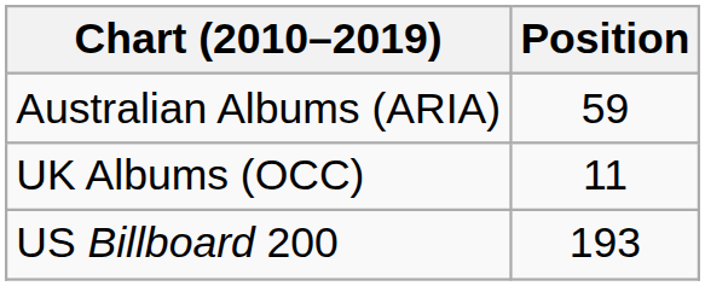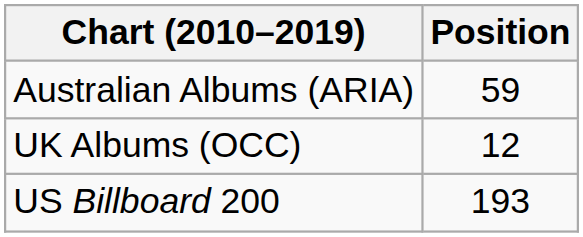UK Albums (OCC) | Position: 11 -> 12
